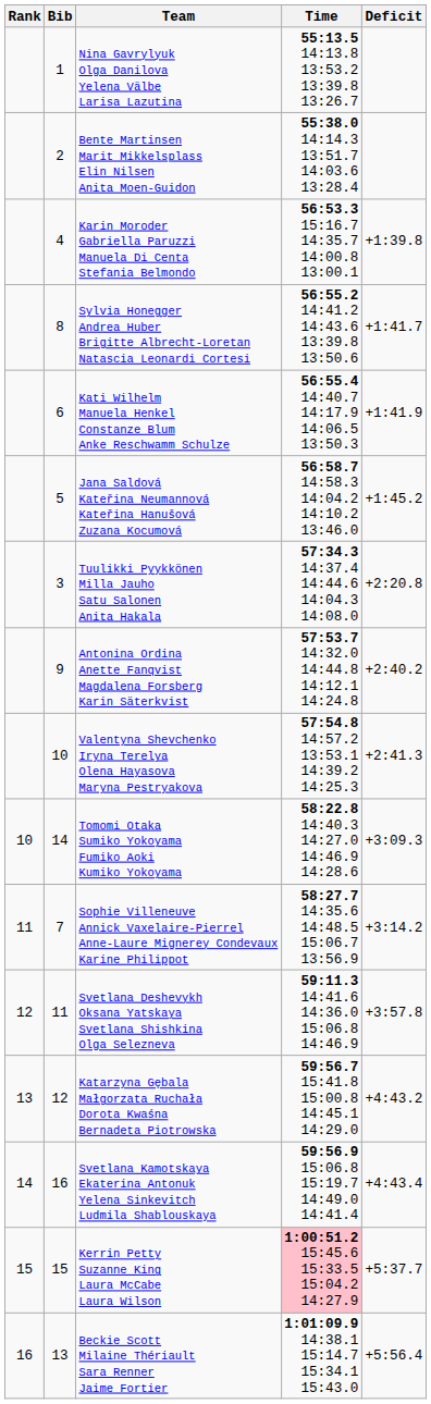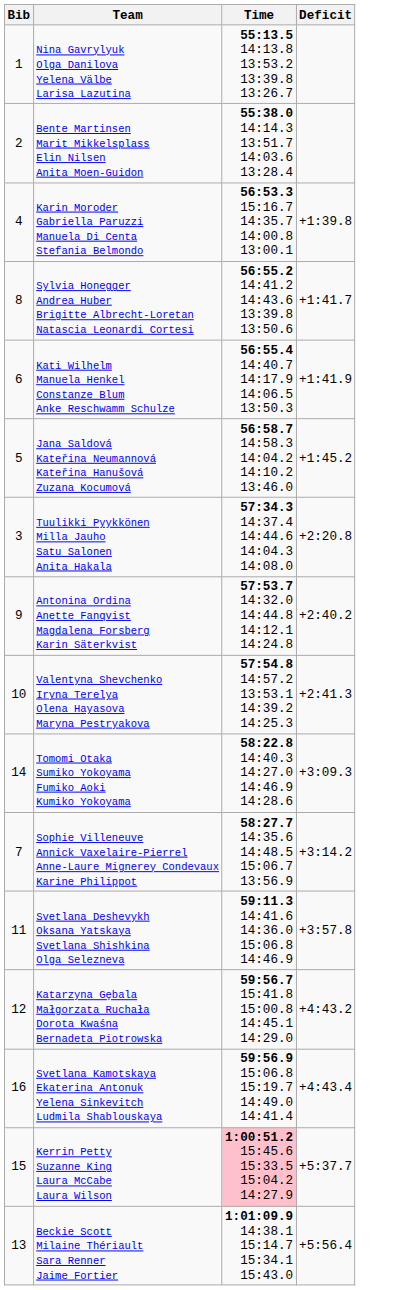- column: Rank | 10 | 11 | 12 | 13 | 14 | 15 | 16
